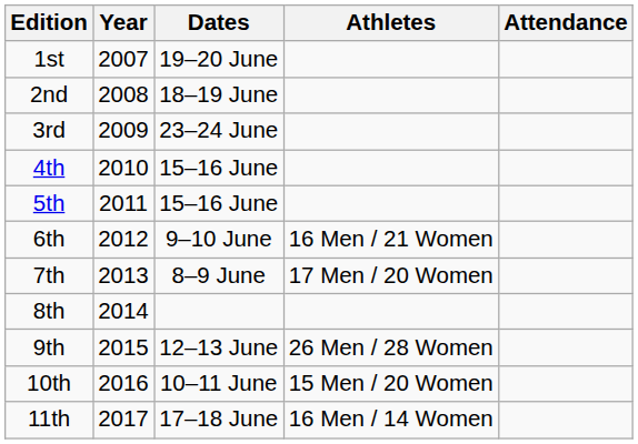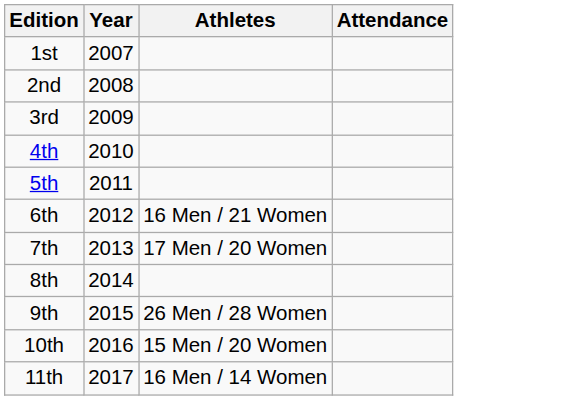- column: Dates | 19–20 June | 18–19 June | 23–24 June | 15–16 June | 15–16 June | 9–10 June | 8–9 June | 12–13 June | 10–11 June | 17–18 June
